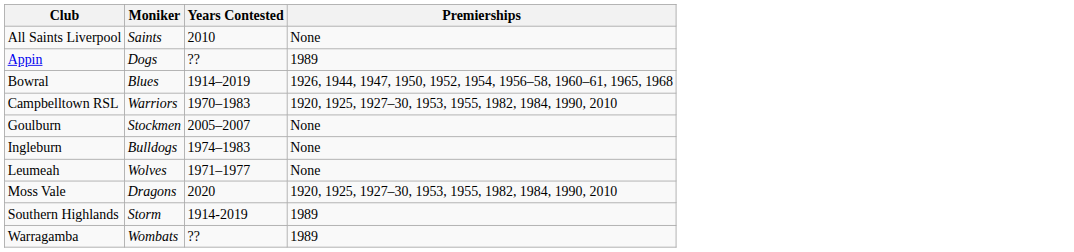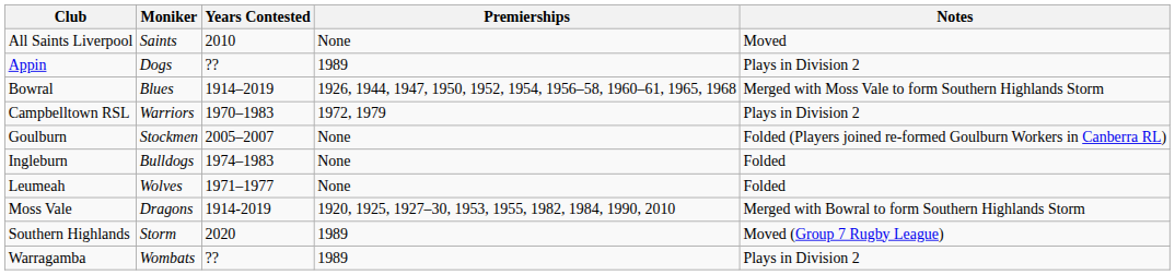+ column: Notes | Moved | Plays in Division 2 | Merged with Moss Vale to form Southern Highlands Storm | Plays in Division 2 | Folded (Players joined re-formed Goulburn Workers in Canberra RL) | Folded | Folded | Merged with Bowral to form Southern Highlands Storm | Moved (Group 7 Rugby League) | Plays in Division 2
Campbelltown RSL | Premierships: 1920, 1925, 1927–30, 1953, 1955, 1982, 1984, 1990, 2010 -> 1972, 1979
Moss Vale | Years Contested: 2020 -> 1914-2019
Southern Highlands | Years Contested: 1914-2019 -> 2020
